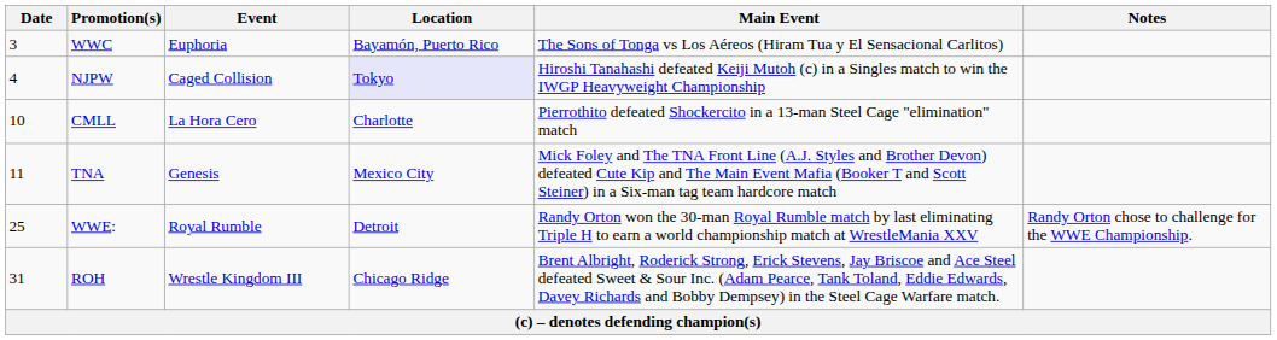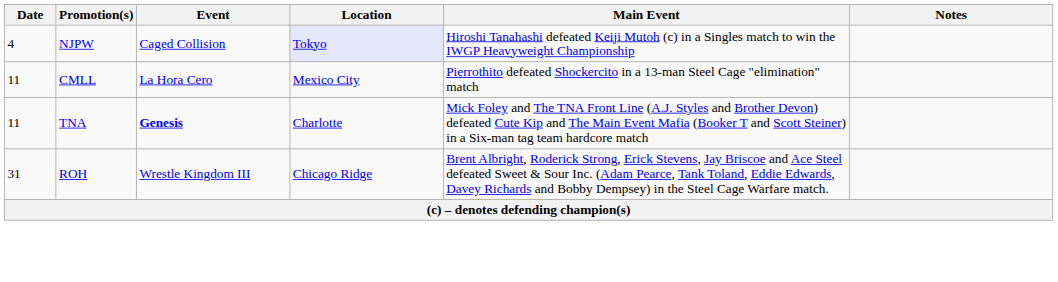- row: 3 | WWC | Euphoria | Bayamón, Puerto Rico | The Sons of Tonga vs Los Aéreos (Hiram Tua y El Sensacional Carlitos)
CMLL | Date: 10 -> 11
CMLL | Location: Charlotte -> Mexico City
TNA | Event: normal -> bold
TNA | Location: Mexico City -> Charlotte
- row: 25 | WWE: | Royal Rumble | Detroit | Randy Orton won the 30-man Royal Rumble match by last eliminating Triple H to earn a world championship match at WrestleMania XXV | Randy Orton chose to challenge for the WWE Championship.
